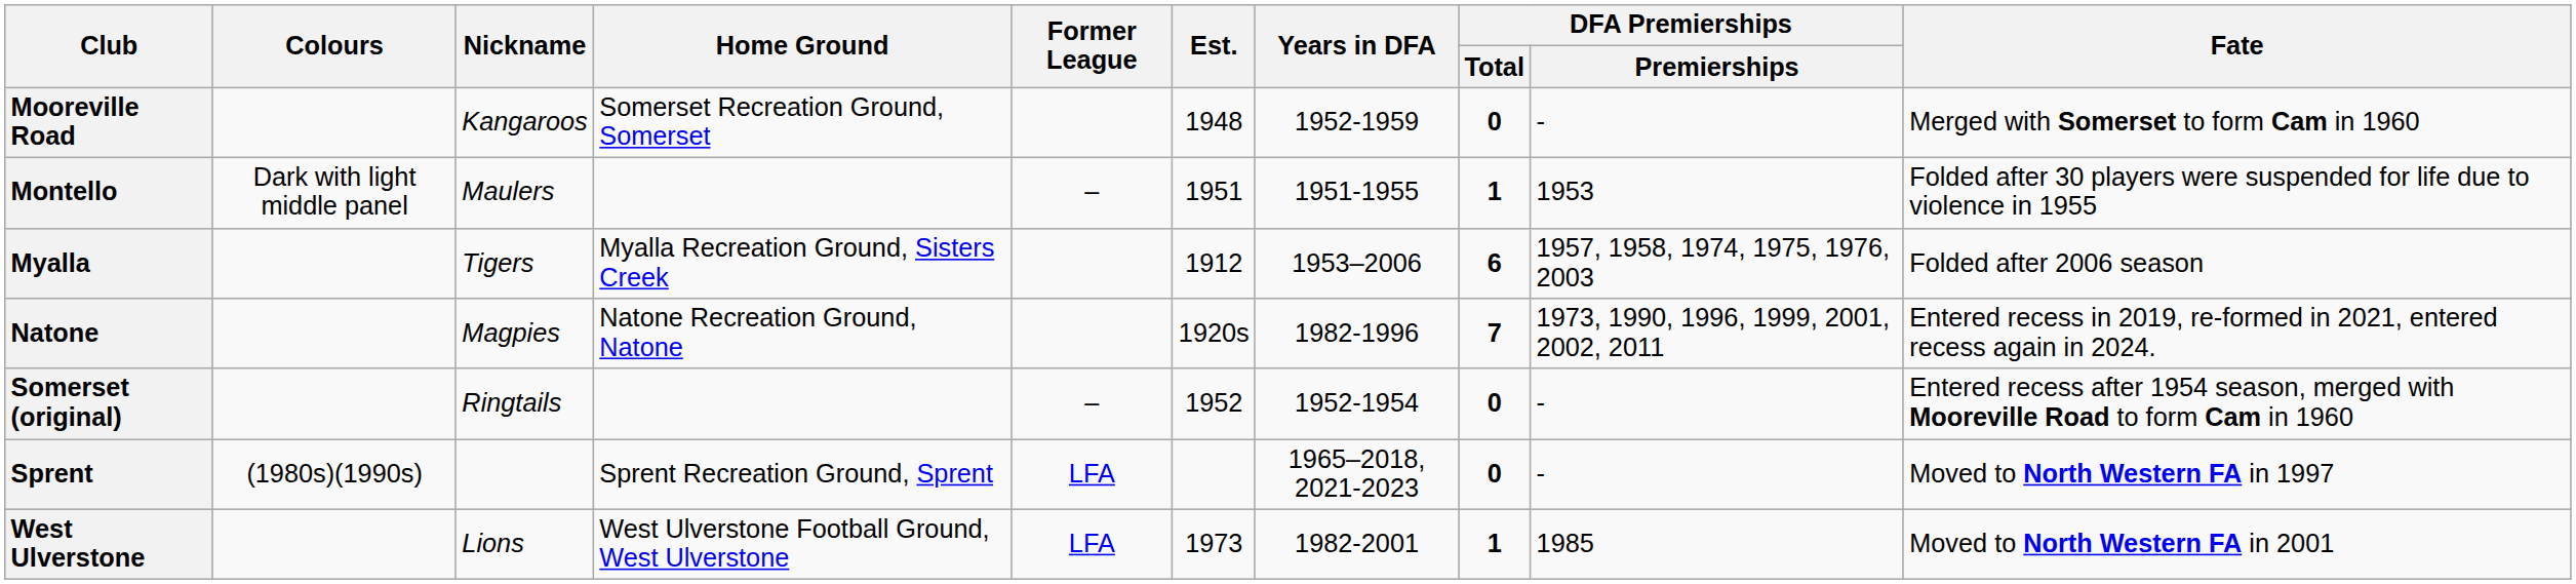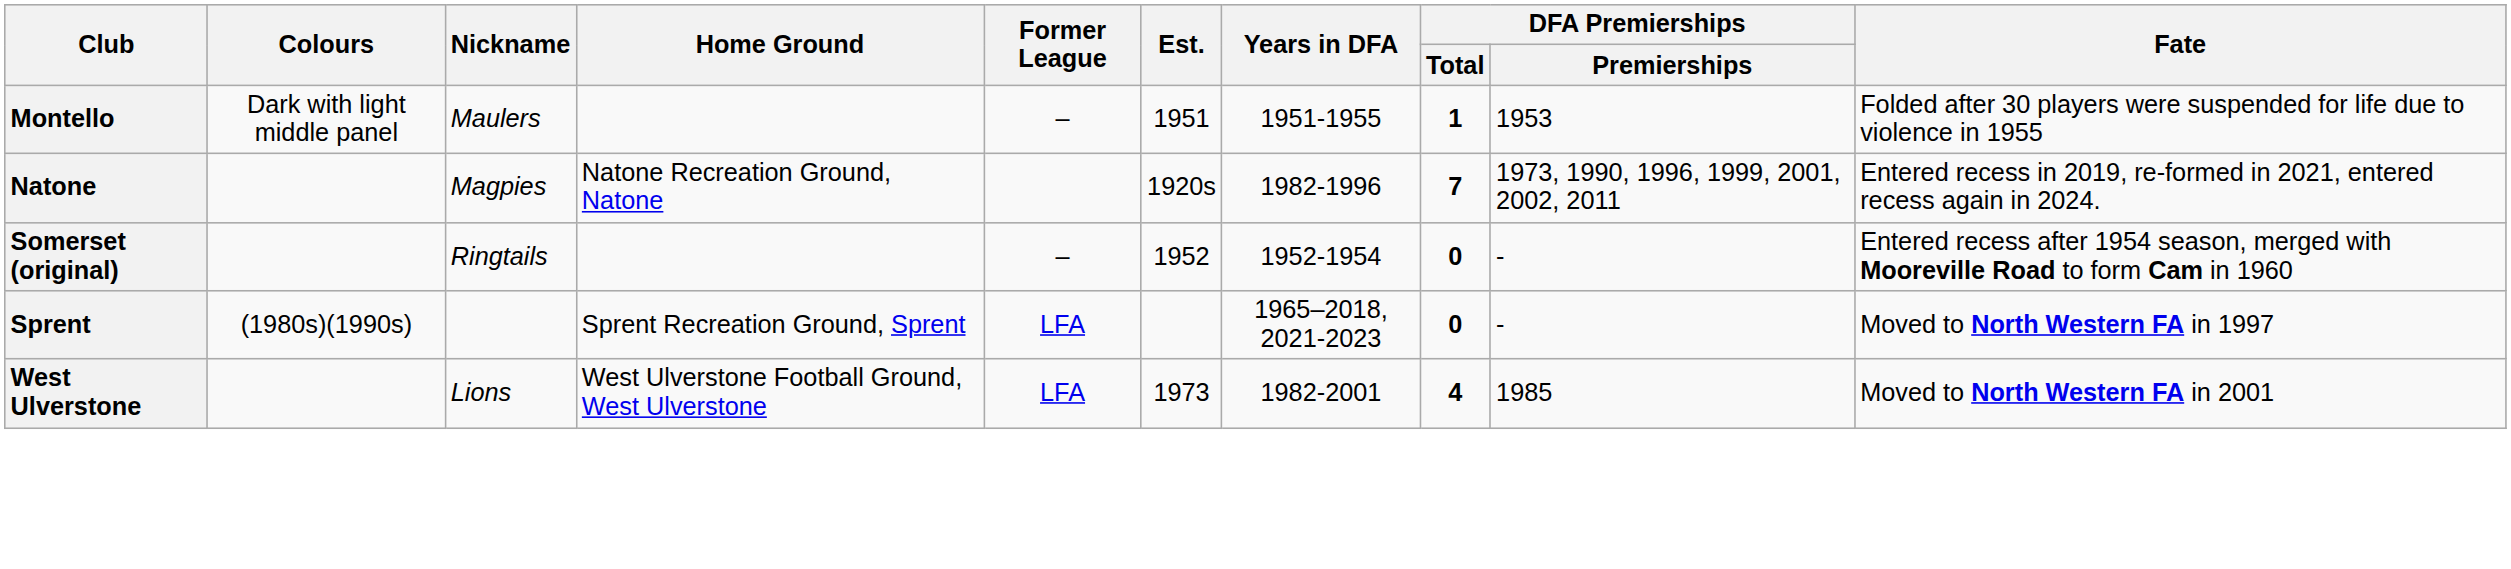- row: Mooreville Road | Kangaroos | Somerset Recreation Ground, Somerset | 1948 | 1952-1959 | 0 | - | Merged with Somerset to form Cam in 1960
- row: Myalla | Tigers | Myalla Recreation Ground, Sisters Creek | 1912 | 1953–2006 | 6 | 1957, 1958, 1974, 1975, 1976, 2003 | Folded after 2006 season
West Ulverstone | DFA Premierships / Total: 1 -> 4
